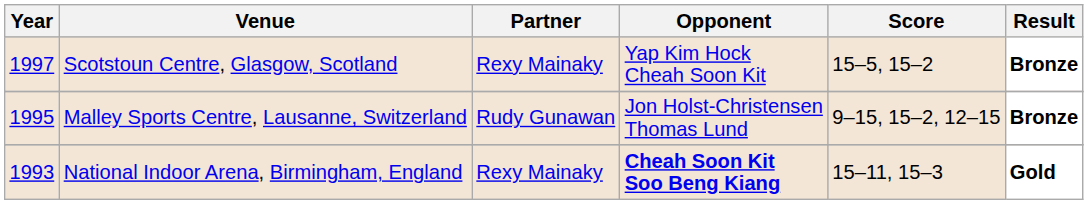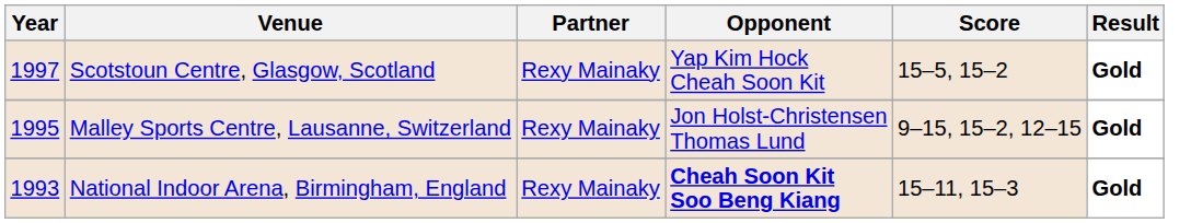Scotstoun Centre, Glasgow, Scotland | Result: Bronze -> Gold
Malley Sports Centre, Lausanne, Switzerland | Partner: Rudy Gunawan -> Rexy Mainaky
Malley Sports Centre, Lausanne, Switzerland | Result: Bronze -> Gold
